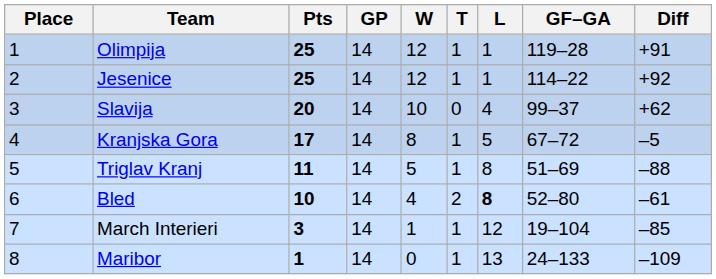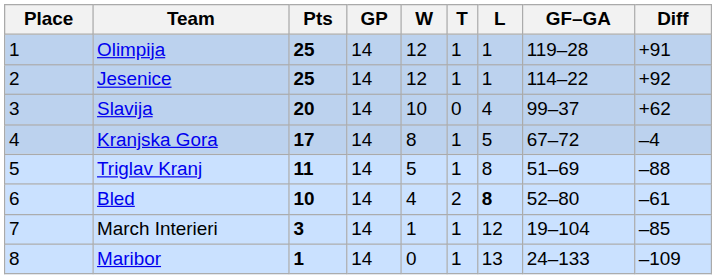Kranjska Gora | Diff: –5 -> –4
